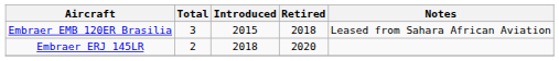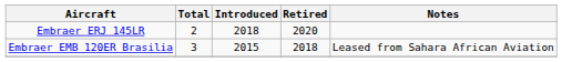rows swapped: Embraer EMB 120ER Brasilia <-> Embraer ERJ 145LR
